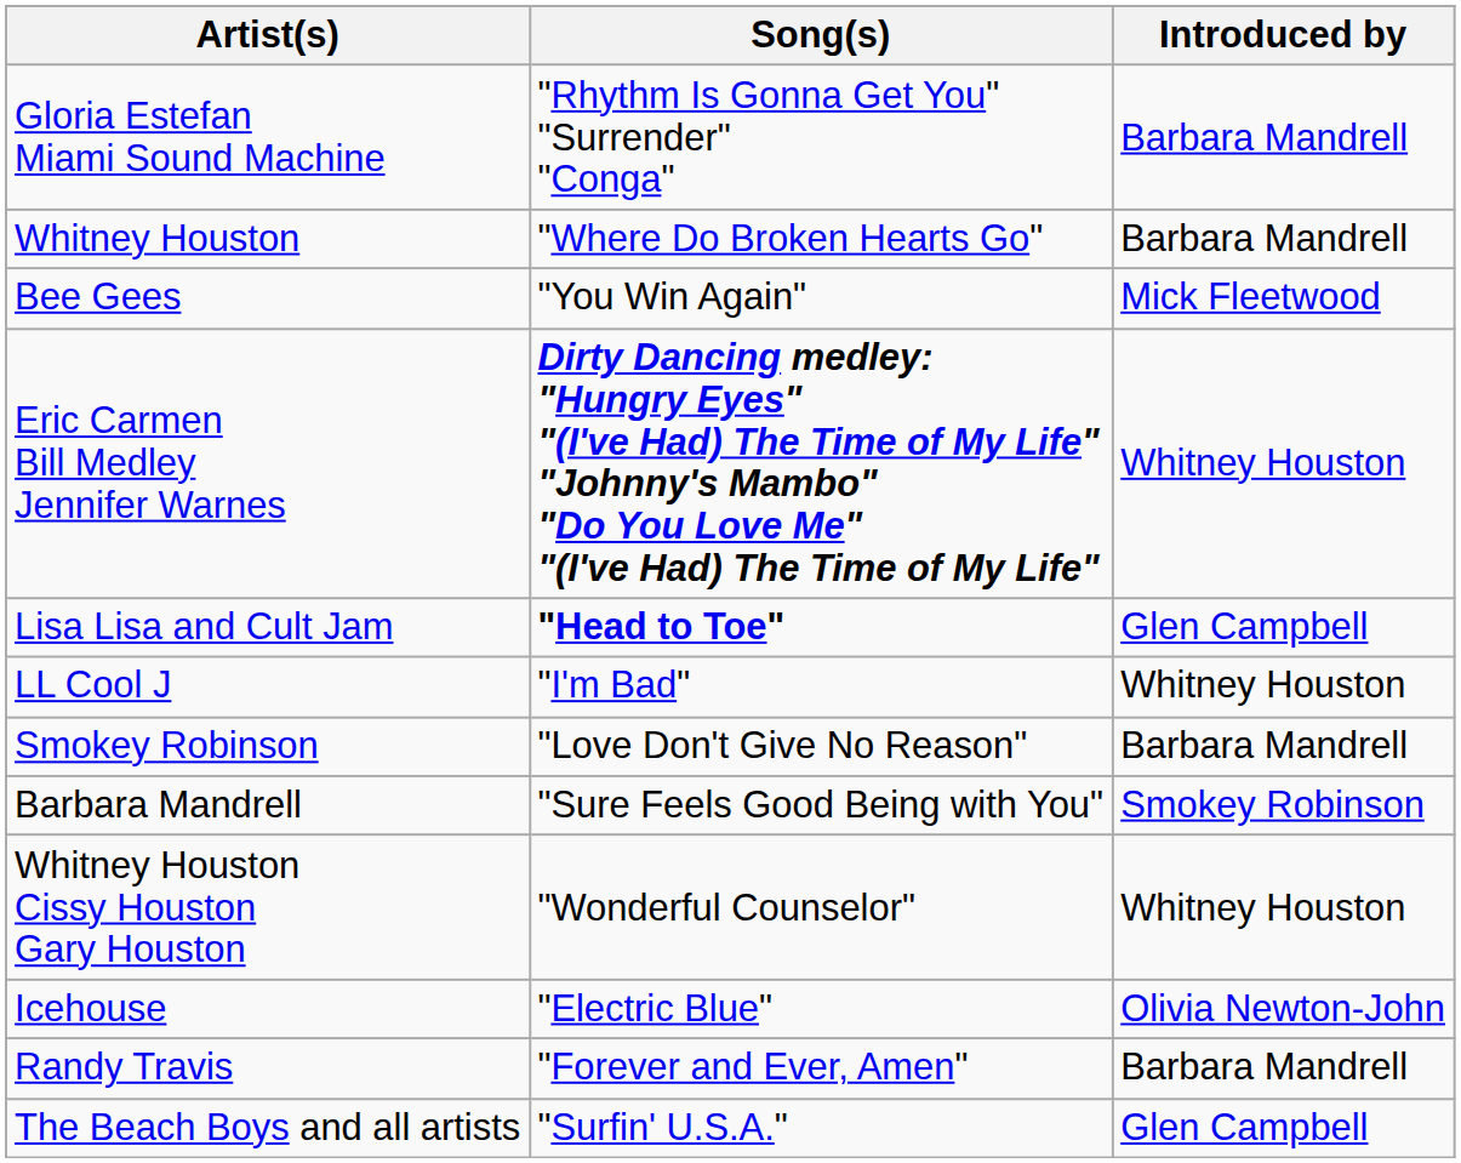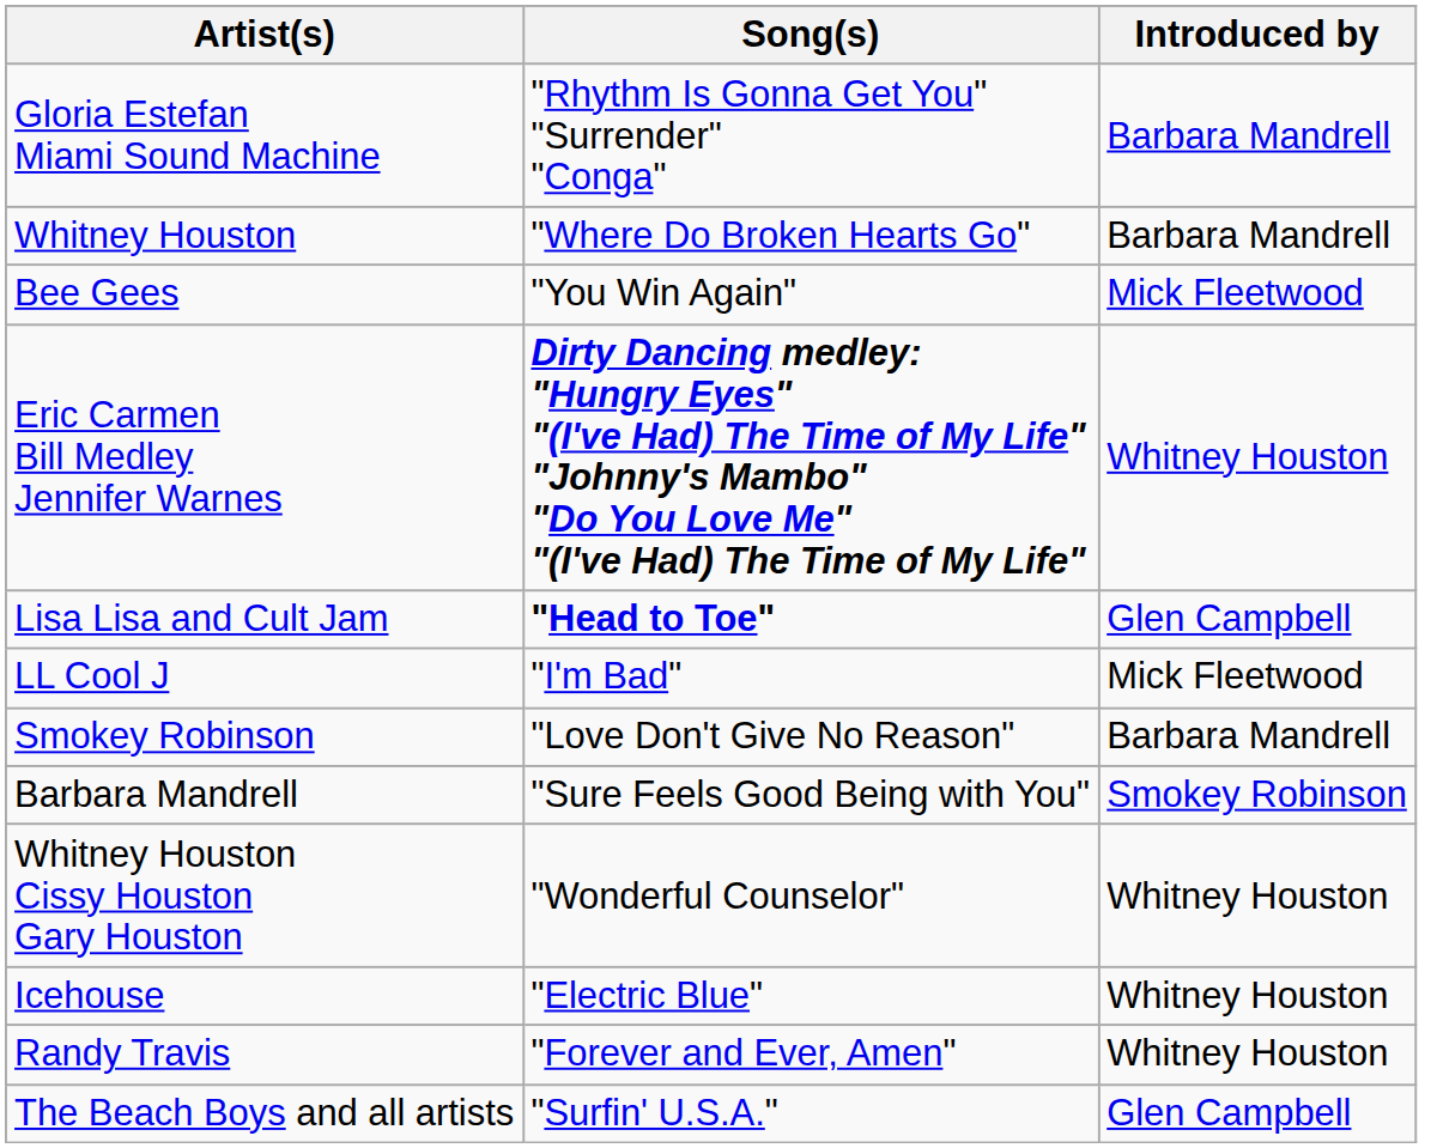LL Cool J | Introduced by: Whitney Houston -> Mick Fleetwood
Icehouse | Introduced by: Olivia Newton-John -> Whitney Houston
Randy Travis | Introduced by: Barbara Mandrell -> Whitney Houston
